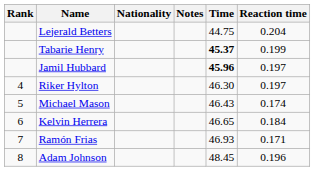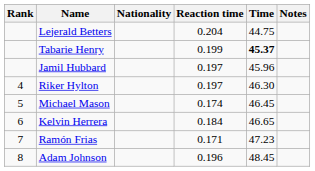columns swapped: Reaction time <-> Notes
Jamil Hubbard | Time: bold -> normal
Michael Mason | Time: 46.43 -> 46.45
Ramón Frias | Time: 46.93 -> 47.23
